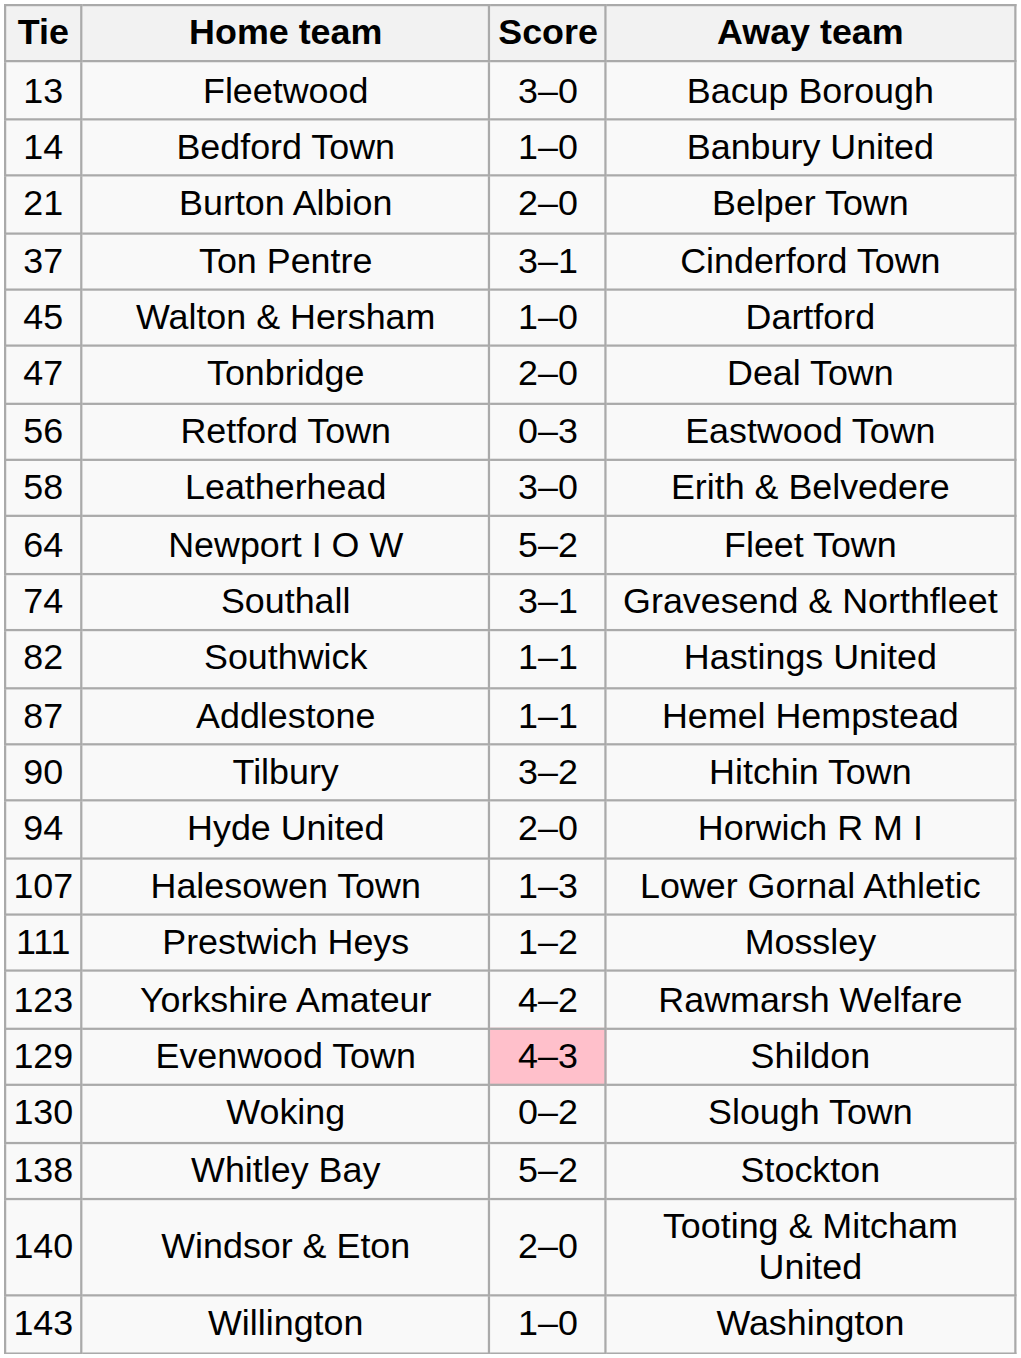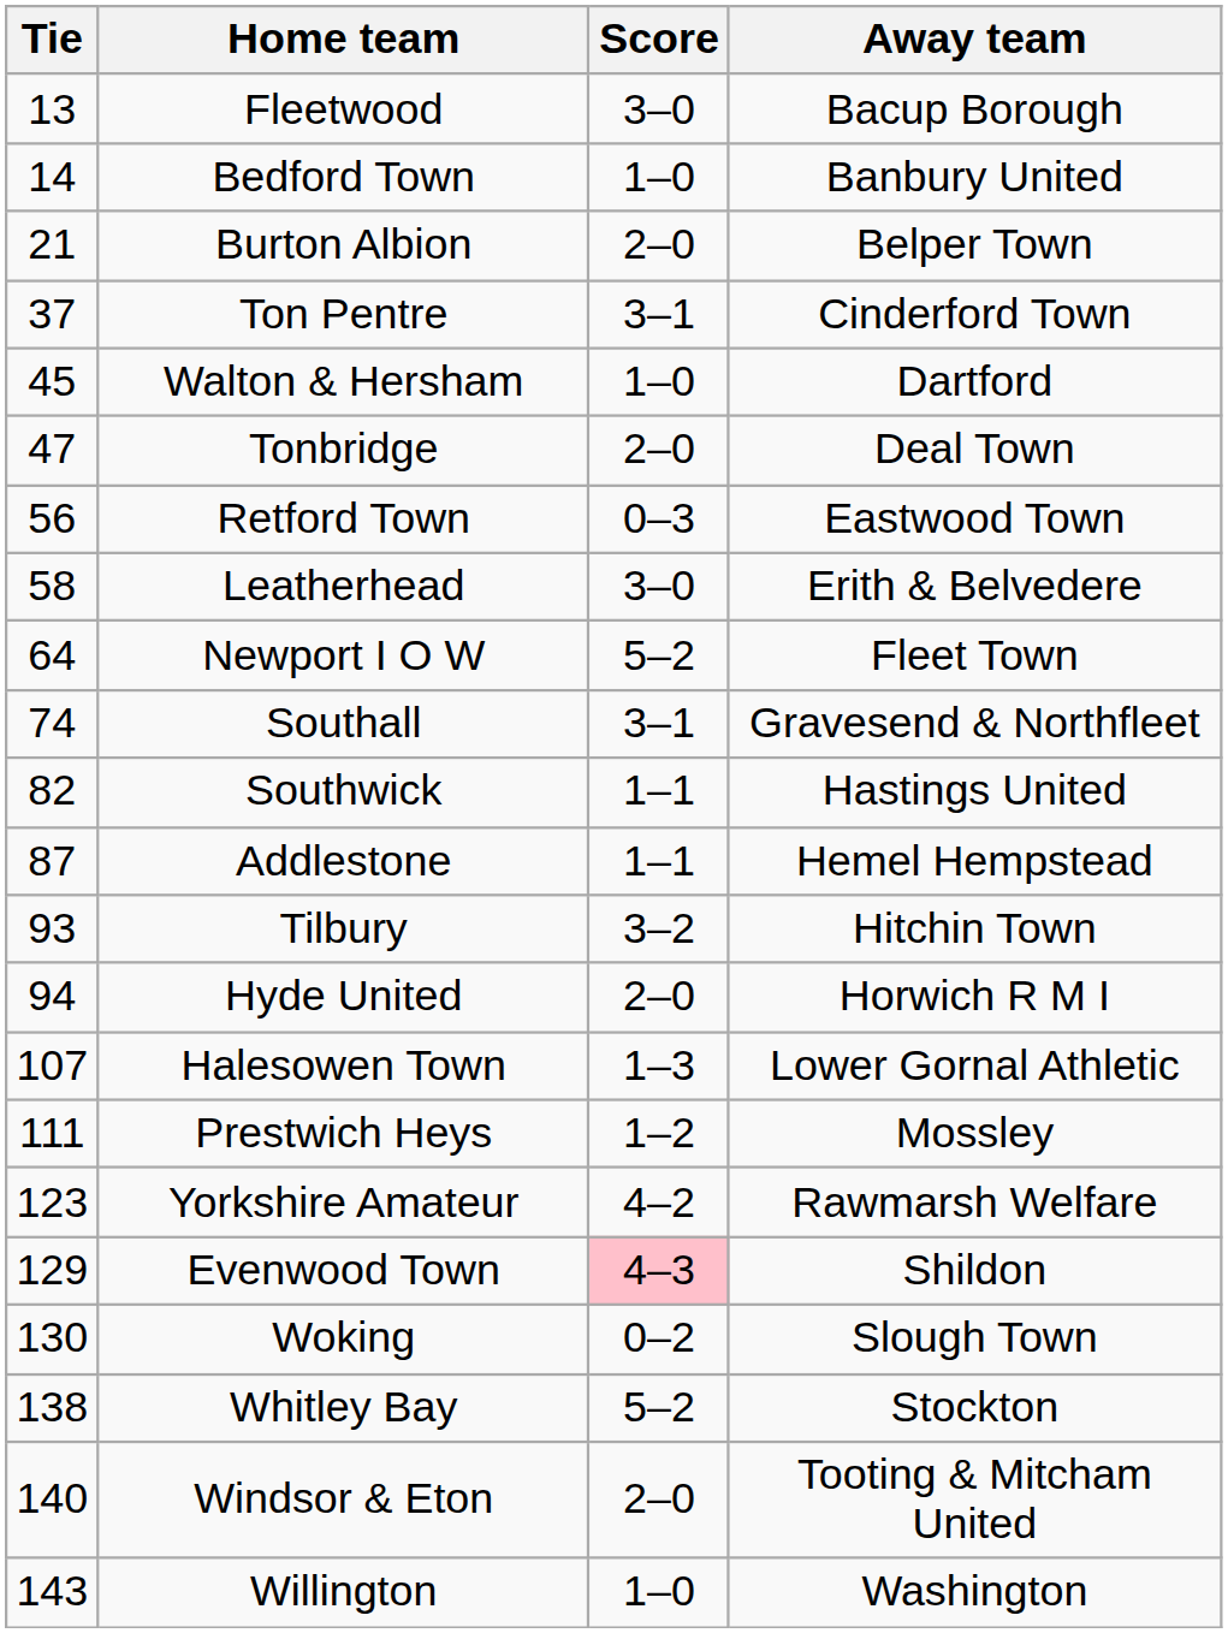Tilbury | Tie: 90 -> 93
